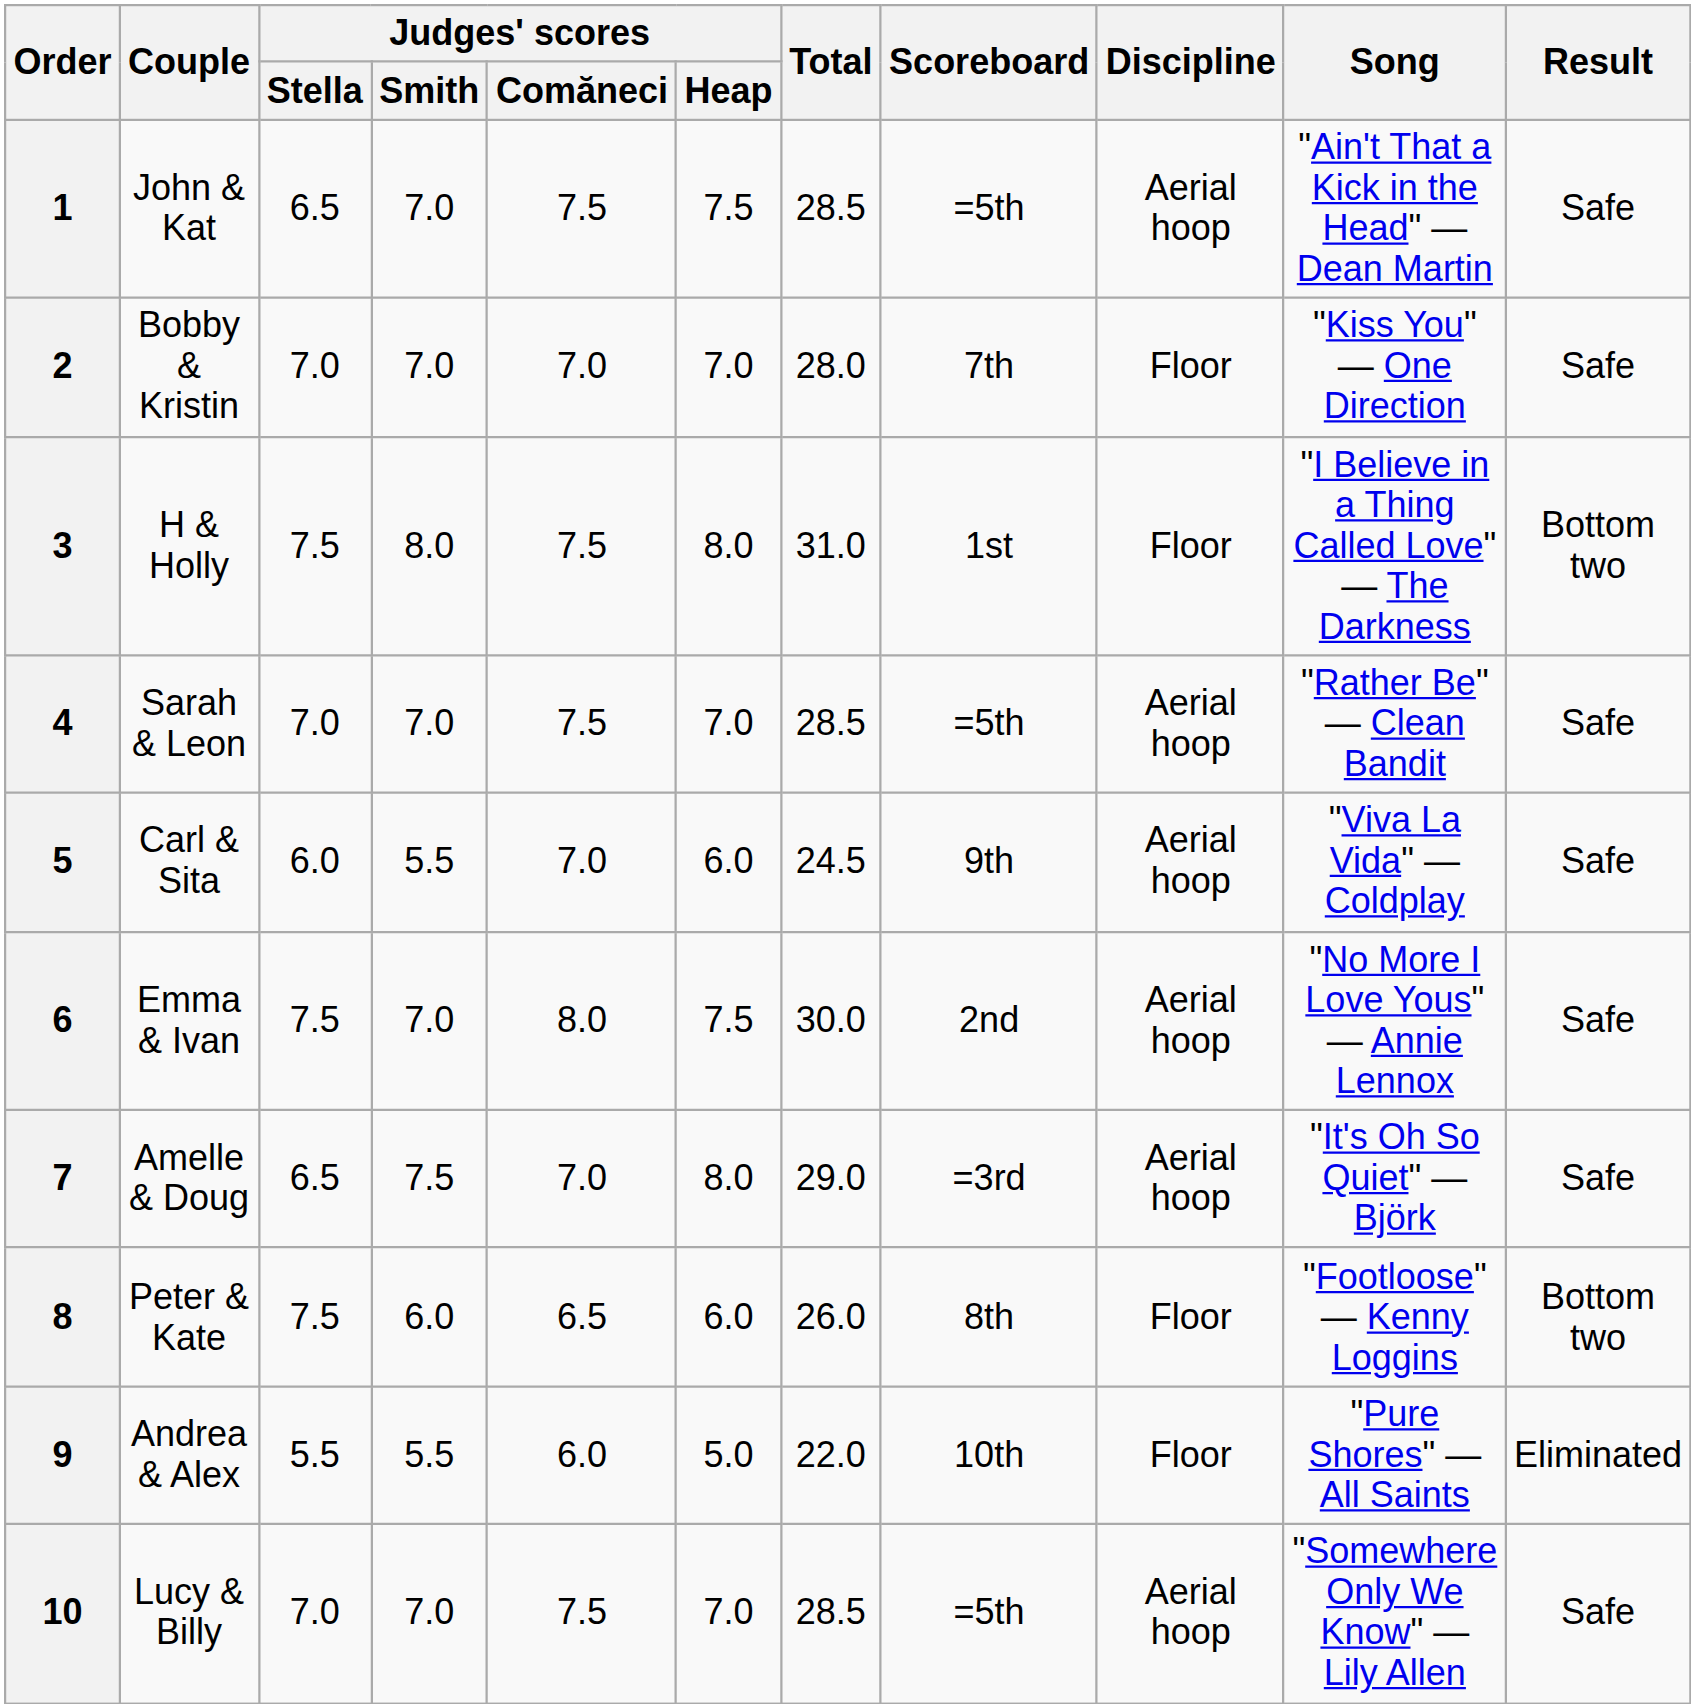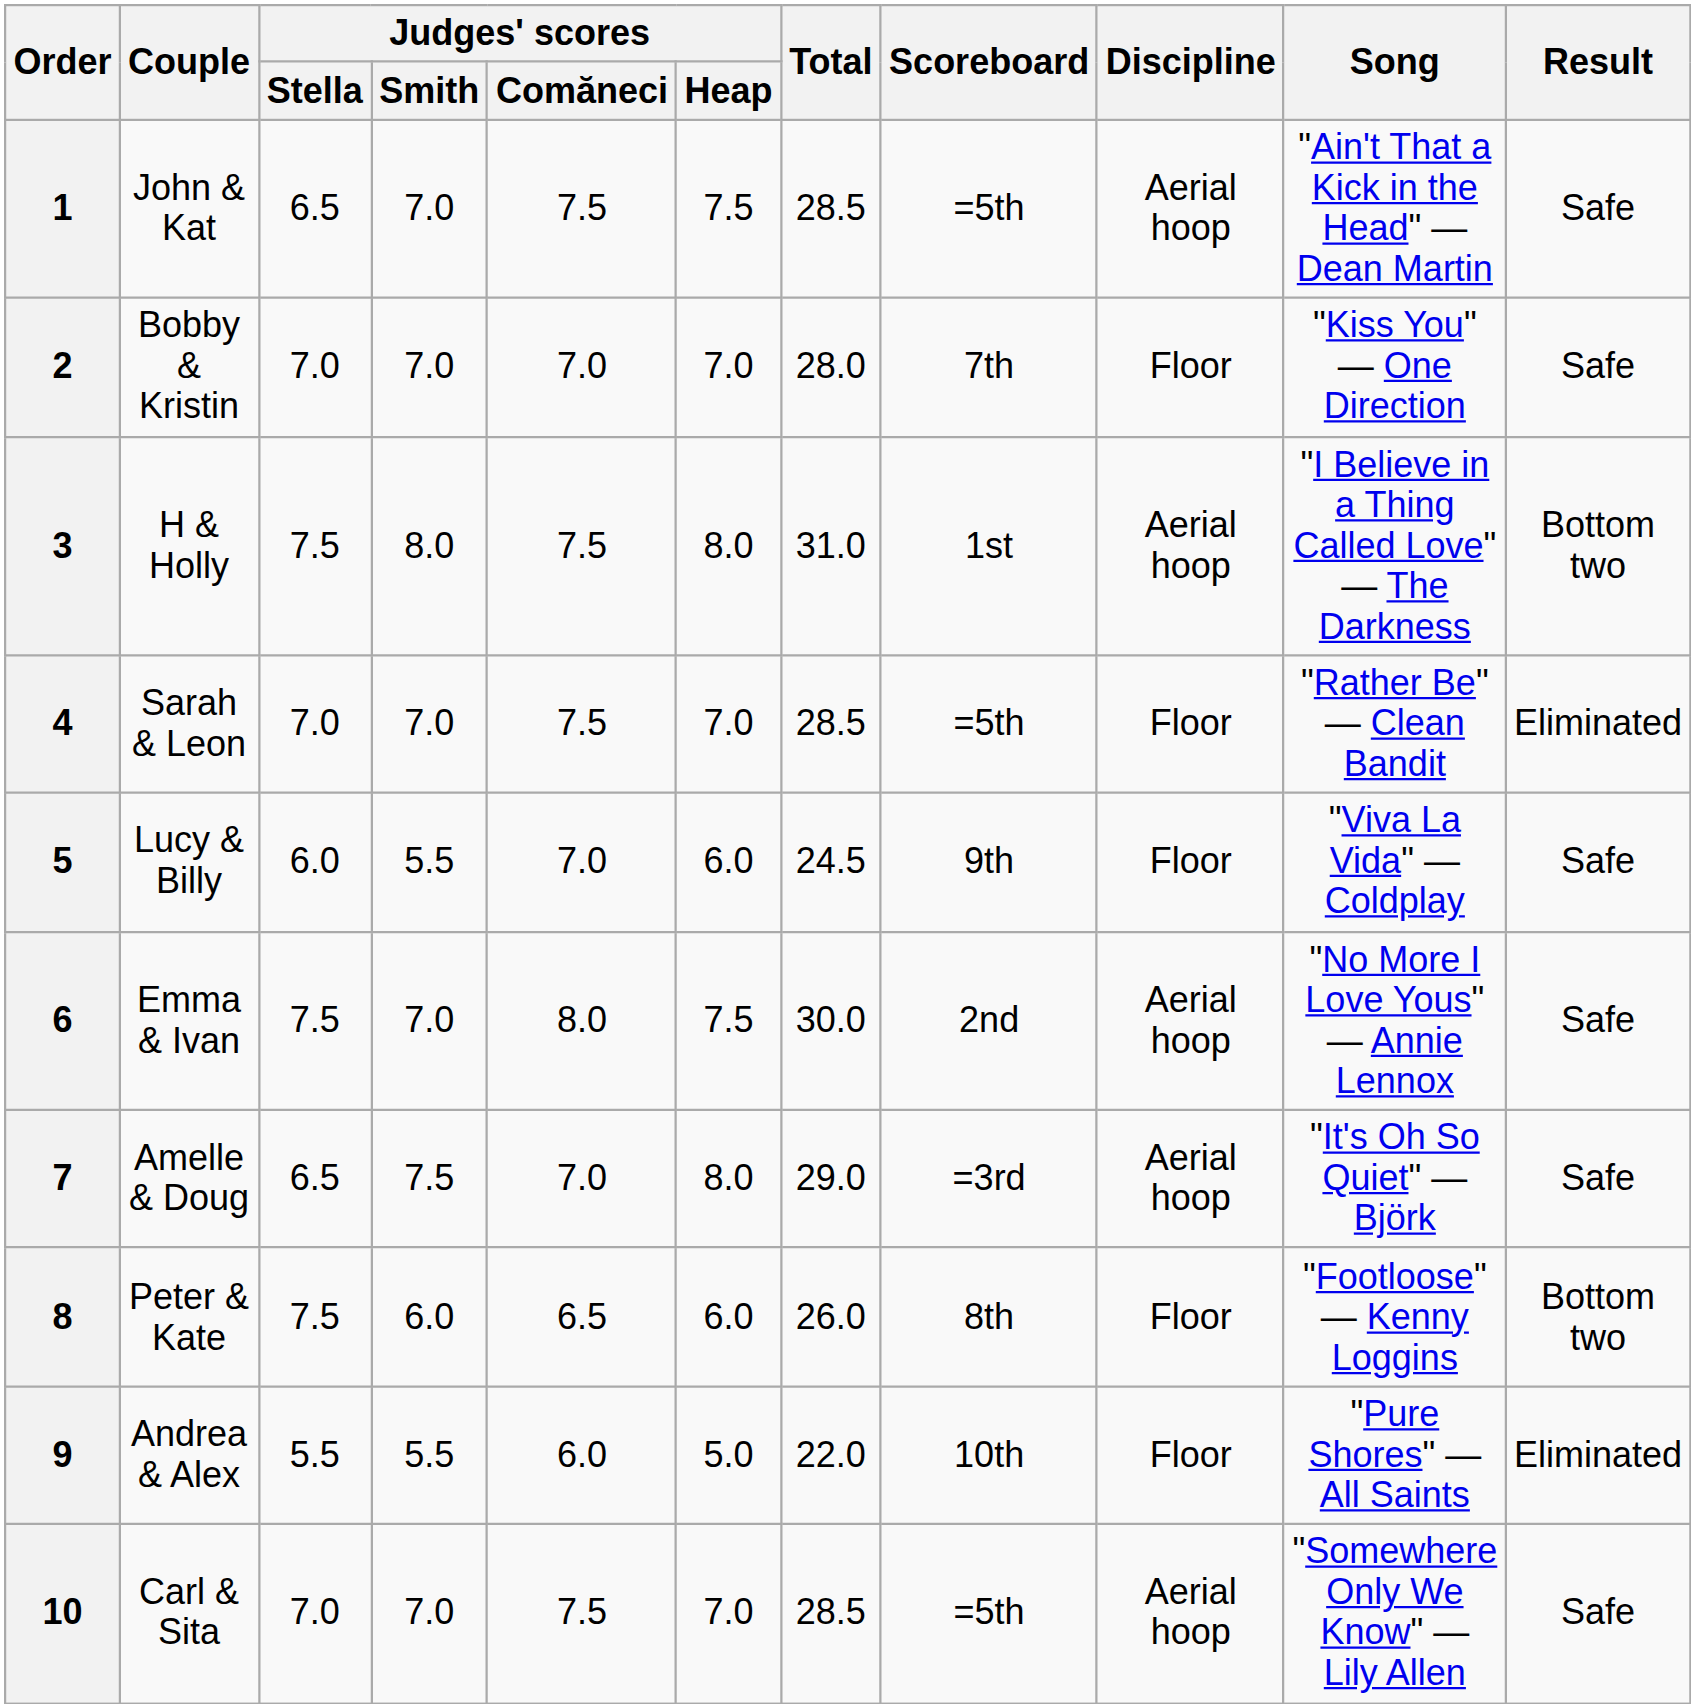3 | Discipline: Floor -> Aerial hoop
4 | Discipline: Aerial hoop -> Floor
4 | Result: Safe -> Eliminated
5 | Couple: Carl & Sita -> Lucy & Billy
5 | Discipline: Aerial hoop -> Floor
10 | Couple: Lucy & Billy -> Carl & Sita
